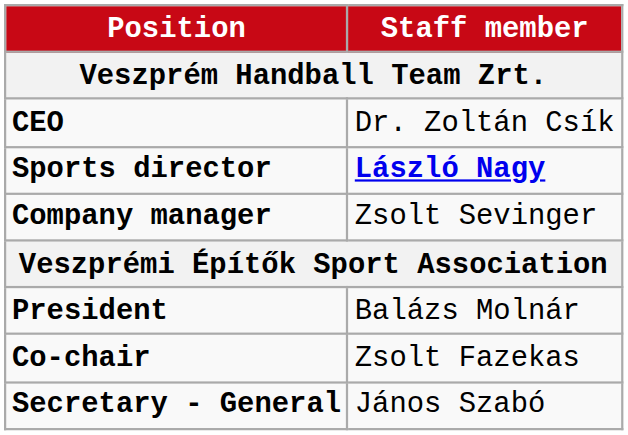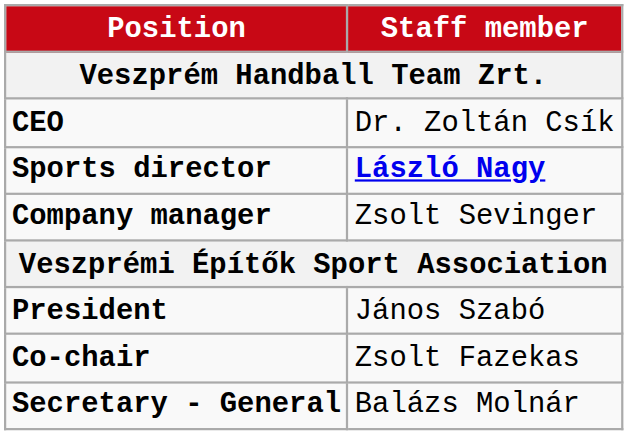President | Staff member: Balázs Molnár -> János Szabó
Secretary - General | Staff member: János Szabó -> Balázs Molnár
